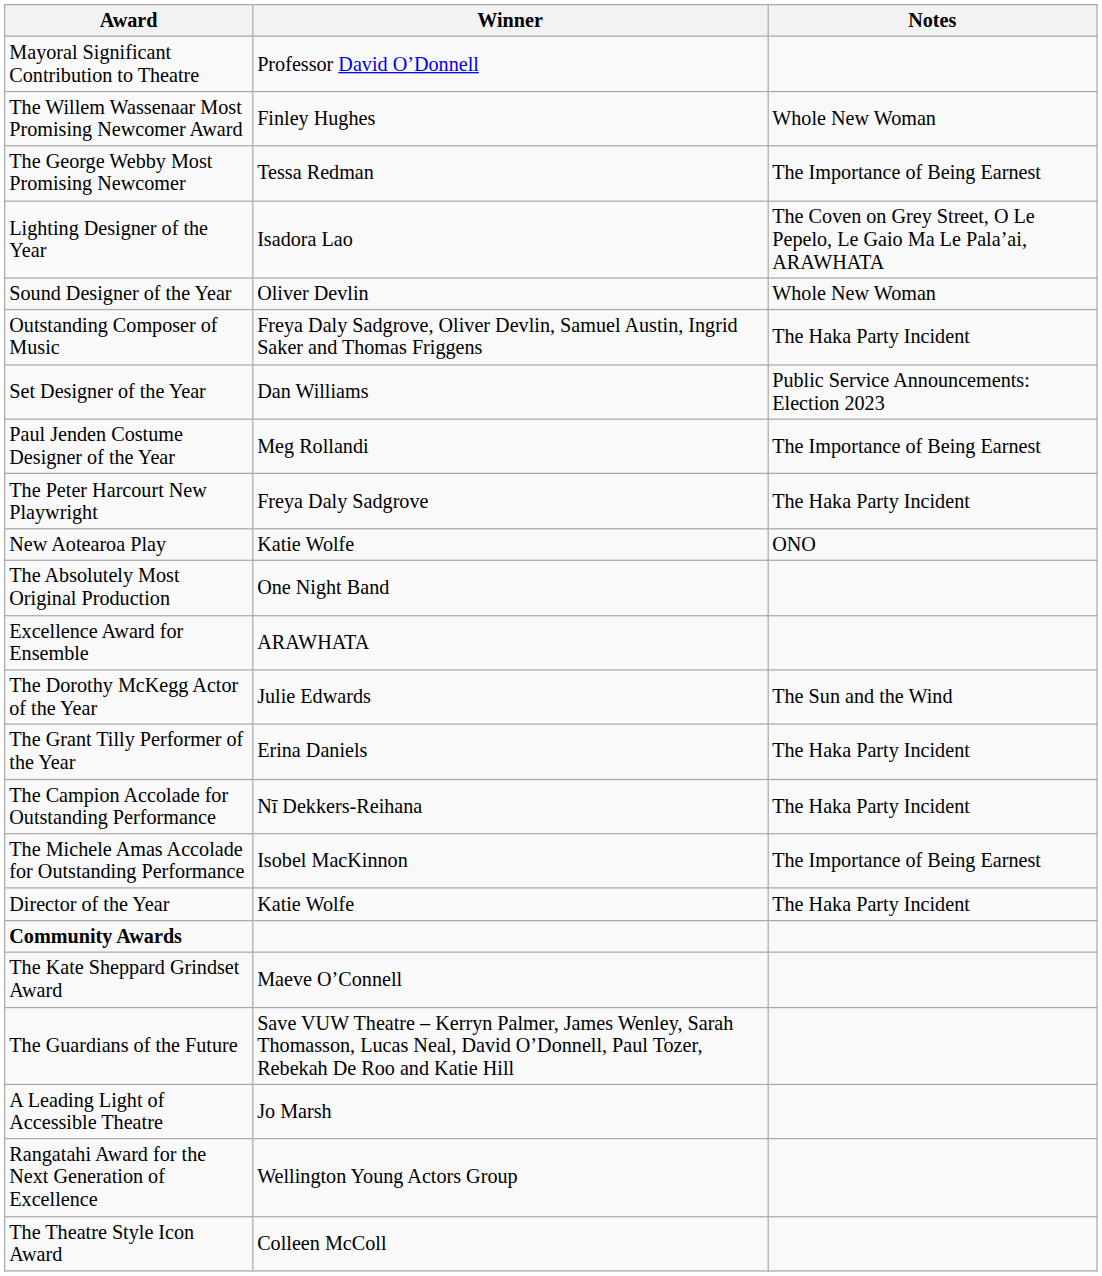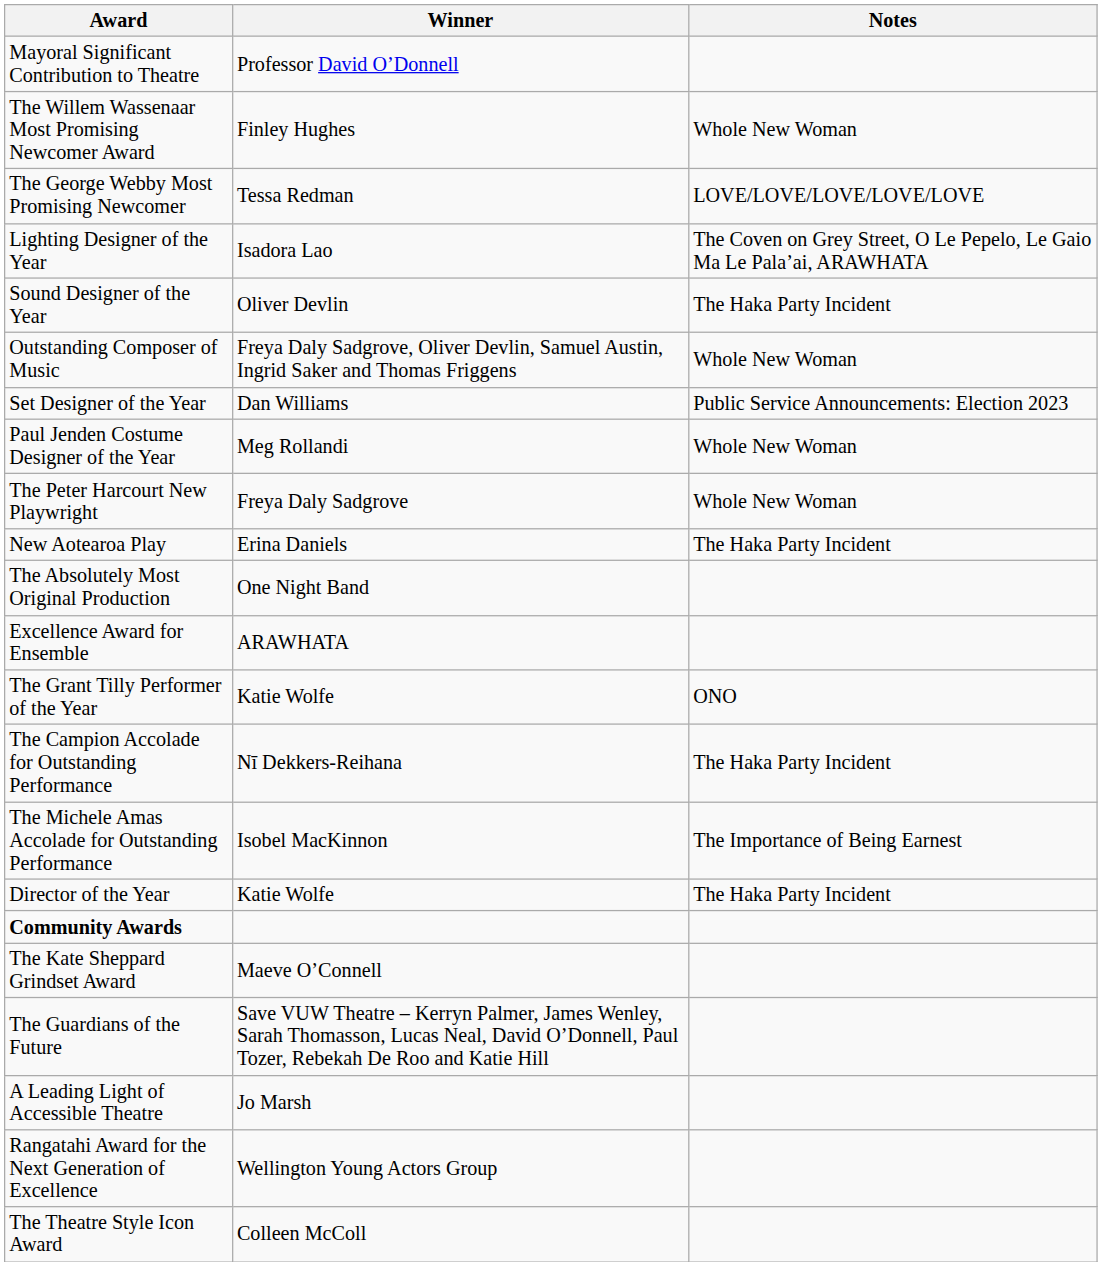The George Webby Most Promising Newcomer | Notes: The Importance of Being Earnest -> LOVE/LOVE/LOVE/LOVE/LOVE
Sound Designer of the Year | Notes: Whole New Woman -> The Haka Party Incident
Outstanding Composer of Music | Notes: The Haka Party Incident -> Whole New Woman
Paul Jenden Costume Designer of the Year | Notes: The Importance of Being Earnest -> Whole New Woman
The Peter Harcourt New Playwright | Notes: The Haka Party Incident -> Whole New Woman
New Aotearoa Play | Winner: Katie Wolfe -> Erina Daniels
New Aotearoa Play | Notes: ONO -> The Haka Party Incident
- row: The Dorothy McKegg Actor of the Year | Julie Edwards | The Sun and the Wind
The Grant Tilly Performer of the Year | Winner: Erina Daniels -> Katie Wolfe
The Grant Tilly Performer of the Year | Notes: The Haka Party Incident -> ONO
